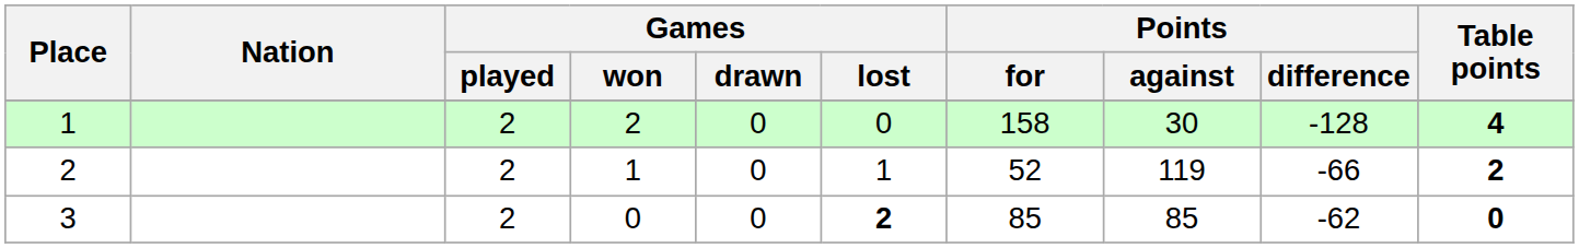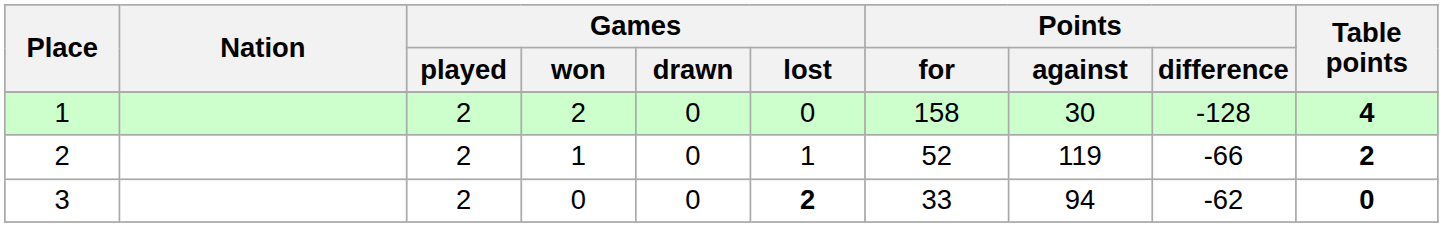3 | Points / for: 85 -> 33
3 | Points / against: 85 -> 94
